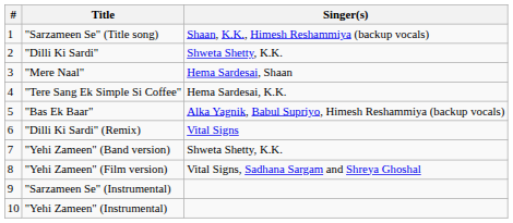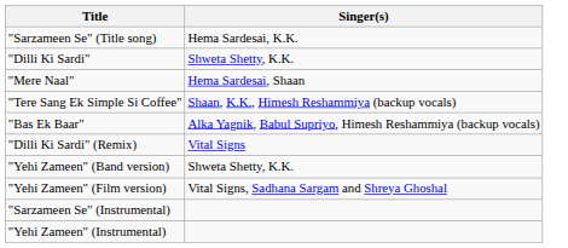- column: # | 1 | 2 | 3 | 4 | 5 | 6 | 7 | 8 | 9 | 10
"Sarzameen Se" (Title song) | Singer(s): Shaan, K.K., Himesh Reshammiya (backup vocals) -> Hema Sardesai, K.K.
"Tere Sang Ek Simple Si Coffee" | Singer(s): Hema Sardesai, K.K. -> Shaan, K.K., Himesh Reshammiya (backup vocals)
